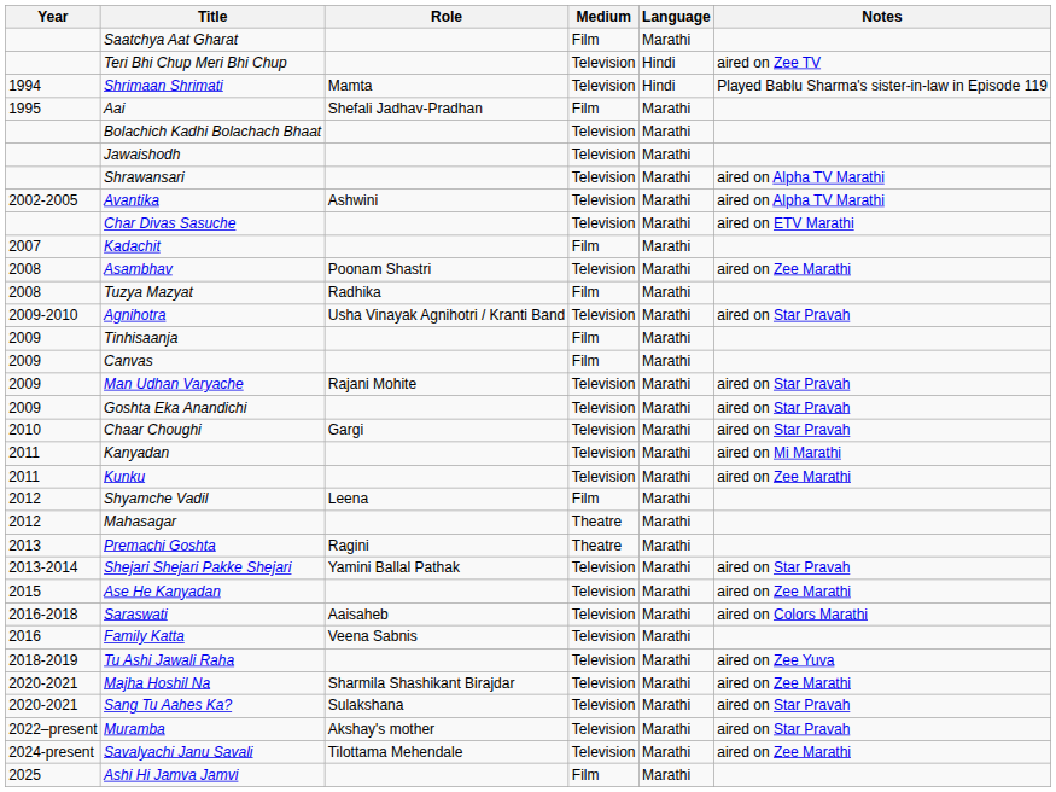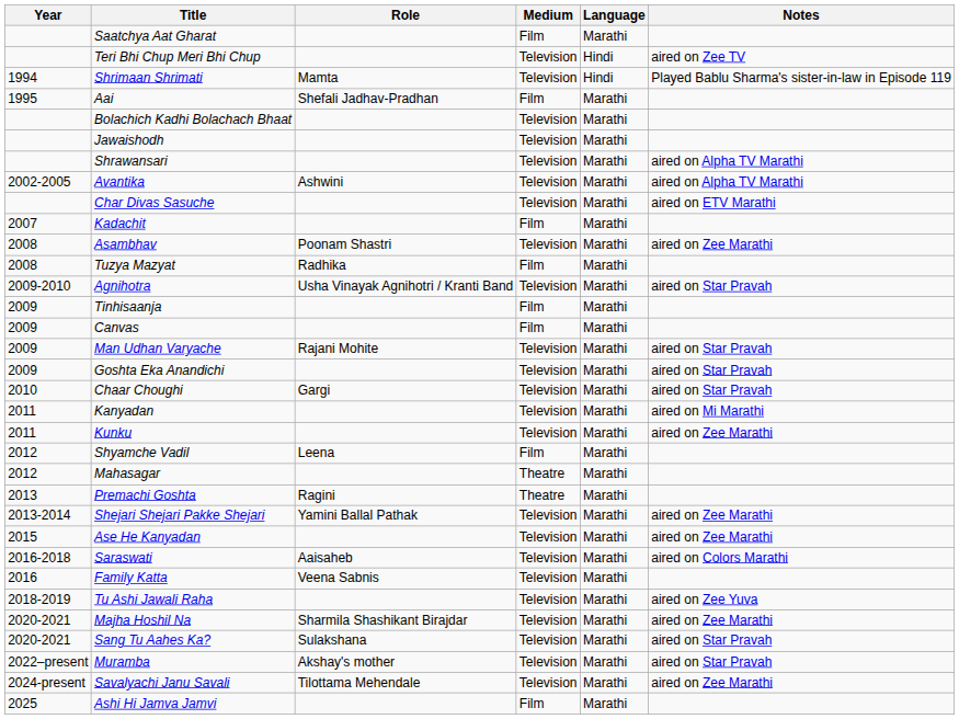Shejari Shejari Pakke Shejari | Notes: aired on Star Pravah -> aired on Zee Marathi
